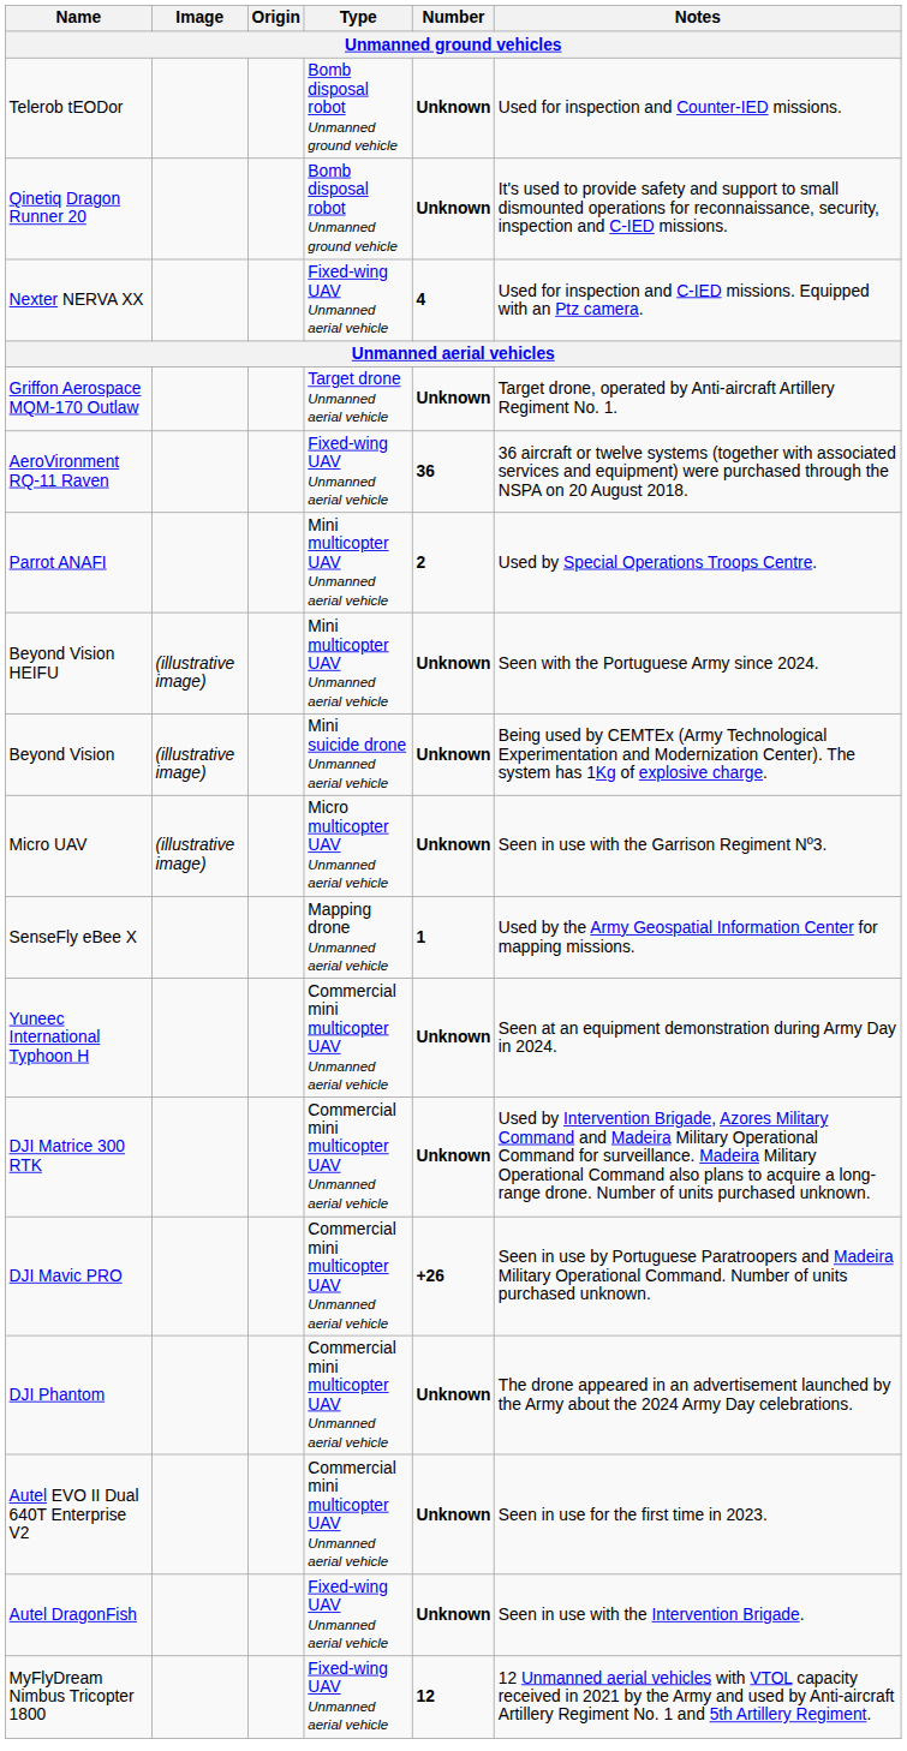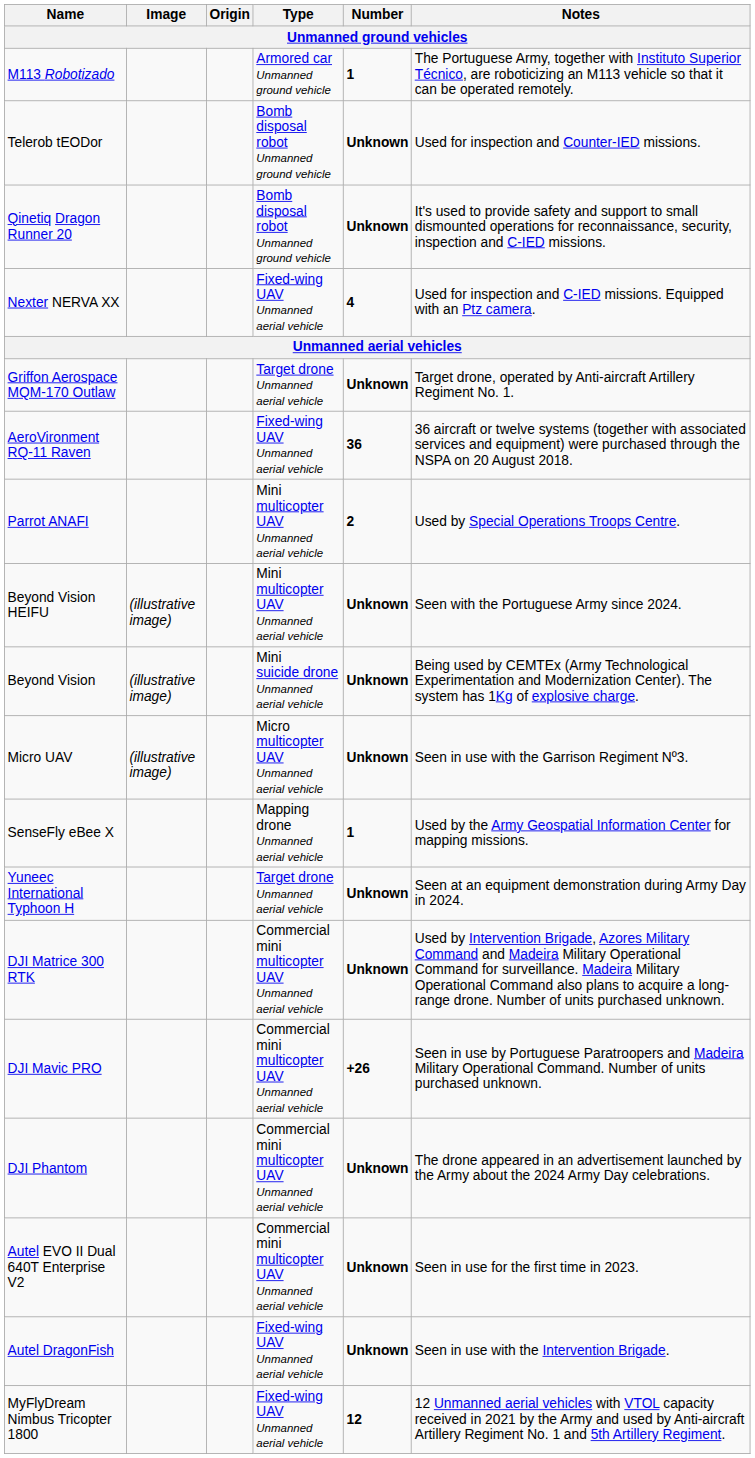+ row: M113 Robotizado | Armored car Unmanned ground vehicle | 1 | The Portuguese Army, together with Instituto Superior Técnico, are roboticizing an M113 vehicle so that it can be operated remotely.
Yuneec International Typhoon H | Type: Commercial mini multicopter UAV Unmanned aerial vehicle -> Target drone Unmanned aerial vehicle
